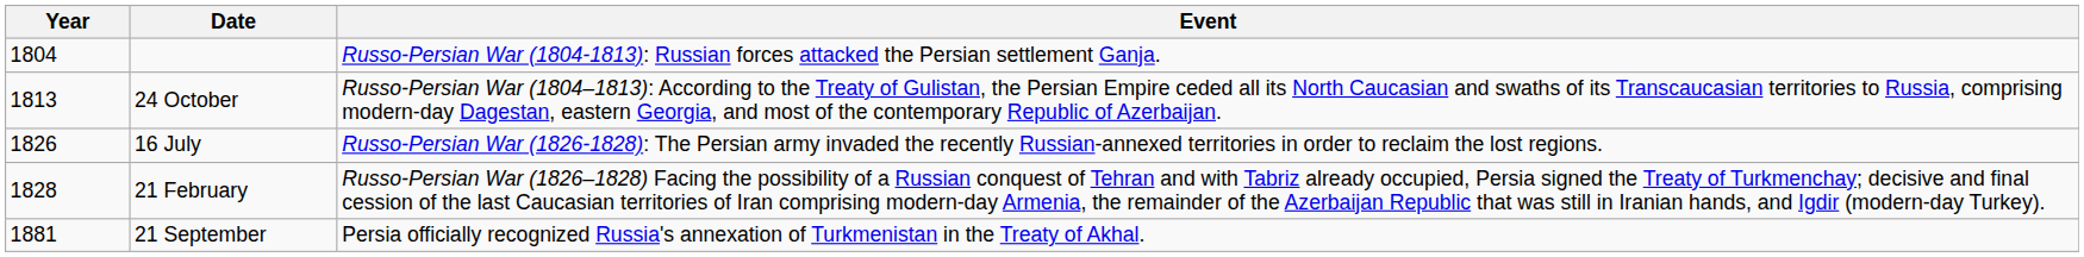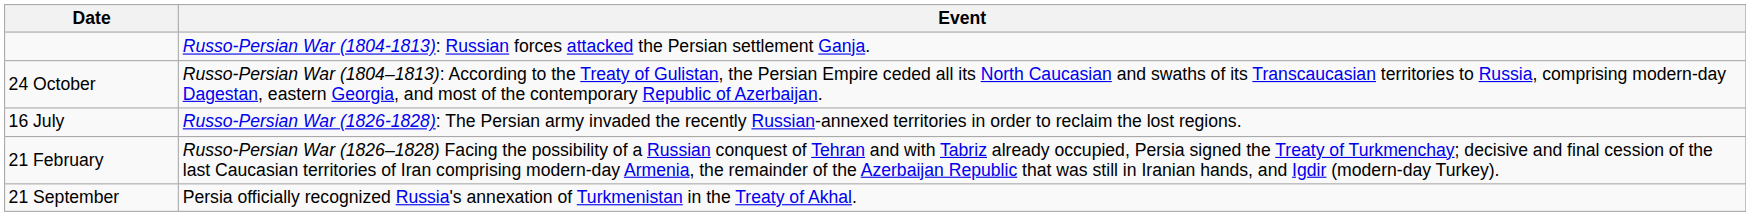- column: Year | 1804 | 1813 | 1826 | 1828 | 1881
